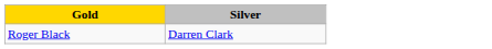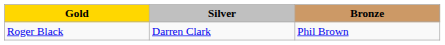+ column: Bronze | Phil Brown
